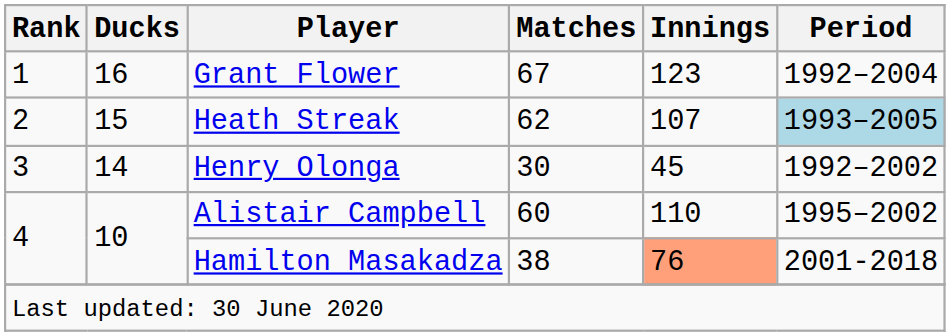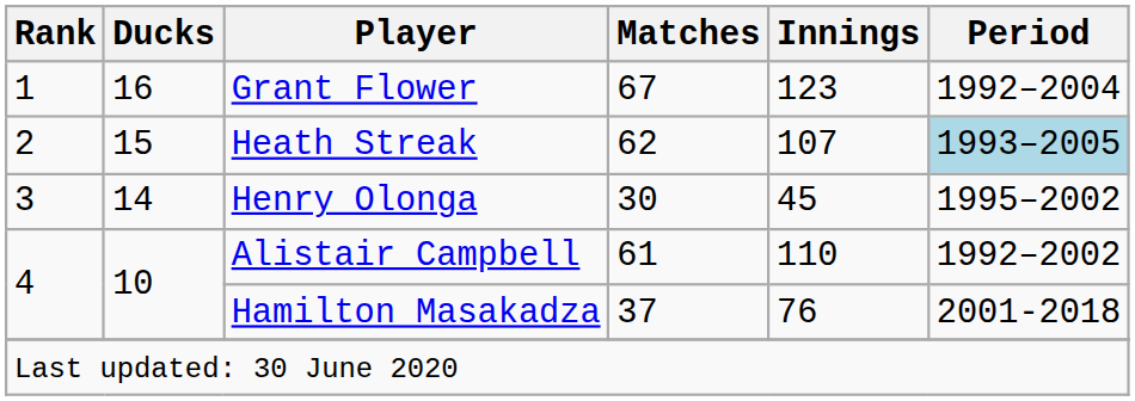Henry Olonga | Period: 1992–2002 -> 1995–2002
Alistair Campbell | Matches: 60 -> 61
Alistair Campbell | Period: 1995–2002 -> 1992–2002
Hamilton Masakadza | Matches: 38 -> 37
Hamilton Masakadza | Innings: lightsalmon background -> no background
